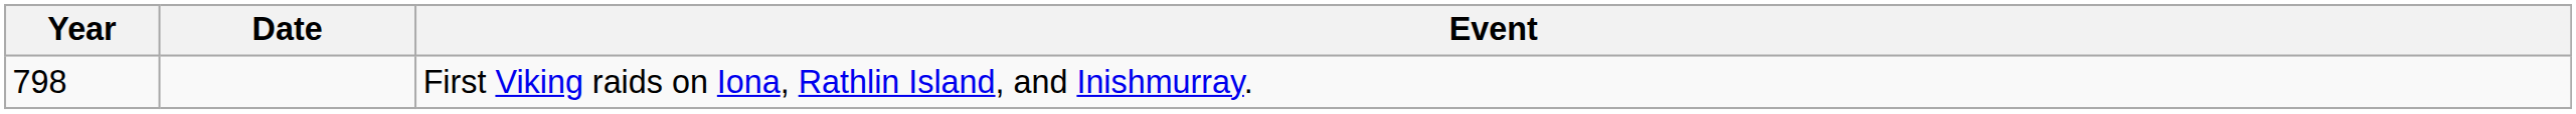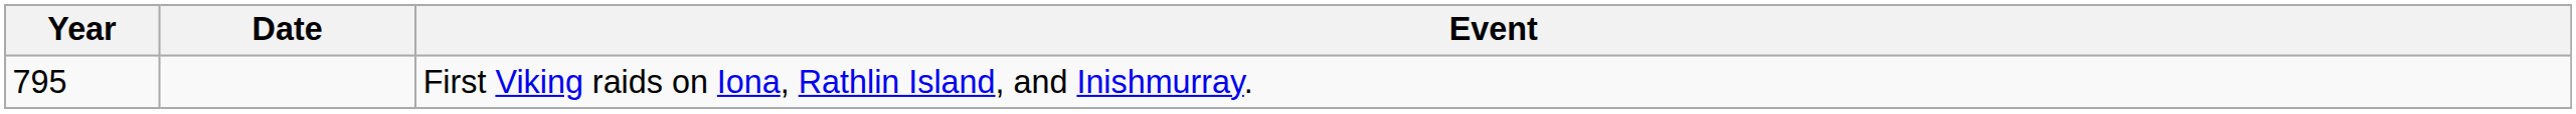First Viking raids on Iona, Rathlin Island, and Inishmurray. | Year: 798 -> 795
